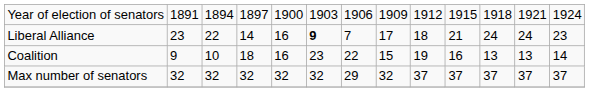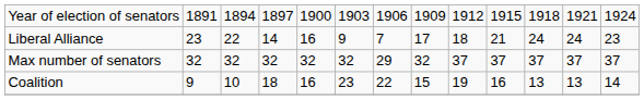Liberal Alliance | column 6: bold -> normal
rows swapped: Coalition <-> Max number of senators
